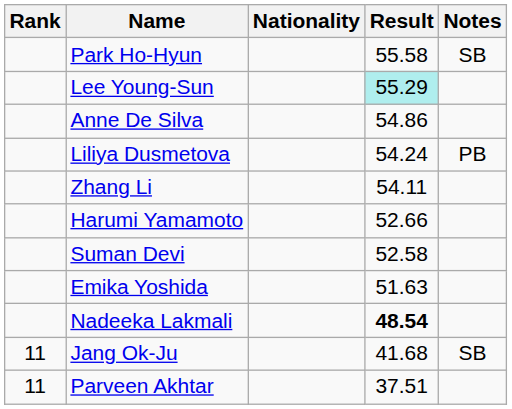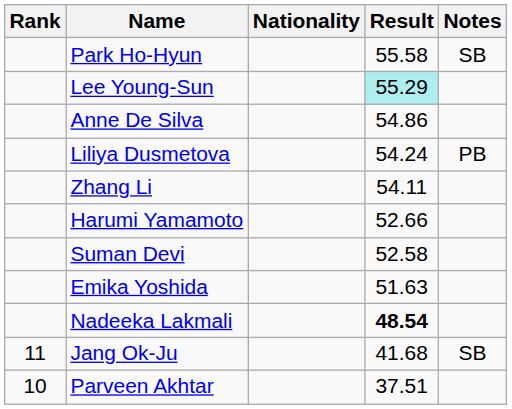Parveen Akhtar | Rank: 11 -> 10
